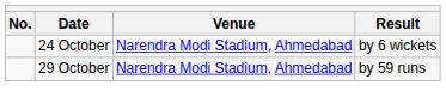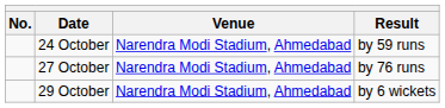24 October | Result: by 6 wickets -> by 59 runs
+ row: 27 October | Narendra Modi Stadium, Ahmedabad | by 76 runs
29 October | Result: by 59 runs -> by 6 wickets
